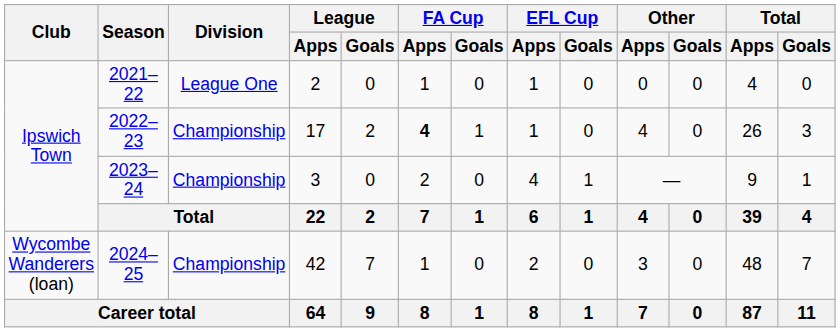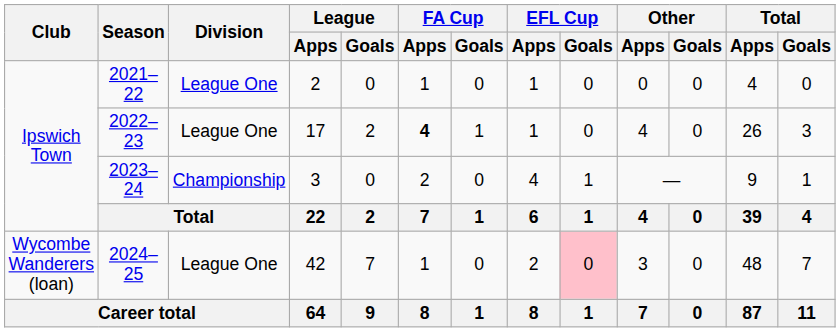2022–23 | Division: Championship -> League One
2024–25 | Division: Championship -> League One
2024–25 | EFL Cup / Goals: no background -> pink background
